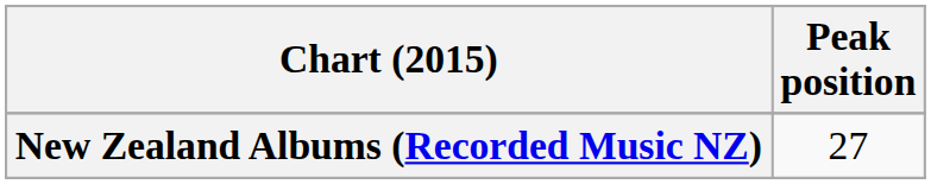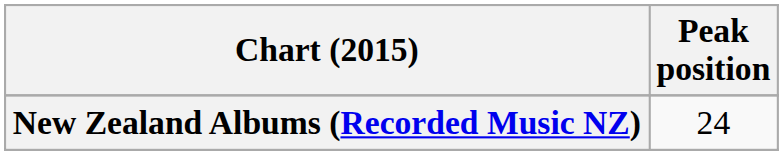New Zealand Albums (Recorded Music NZ) | Peak position: 27 -> 24
